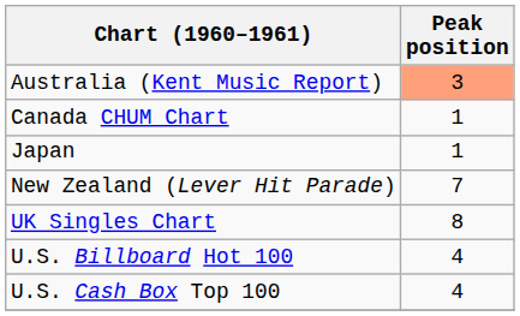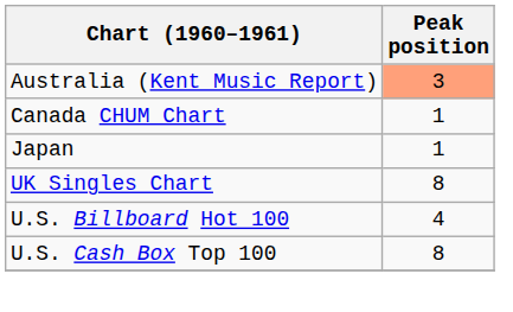- row: New Zealand (Lever Hit Parade) | 7
U.S. Cash Box Top 100 | Peak position: 4 -> 8
